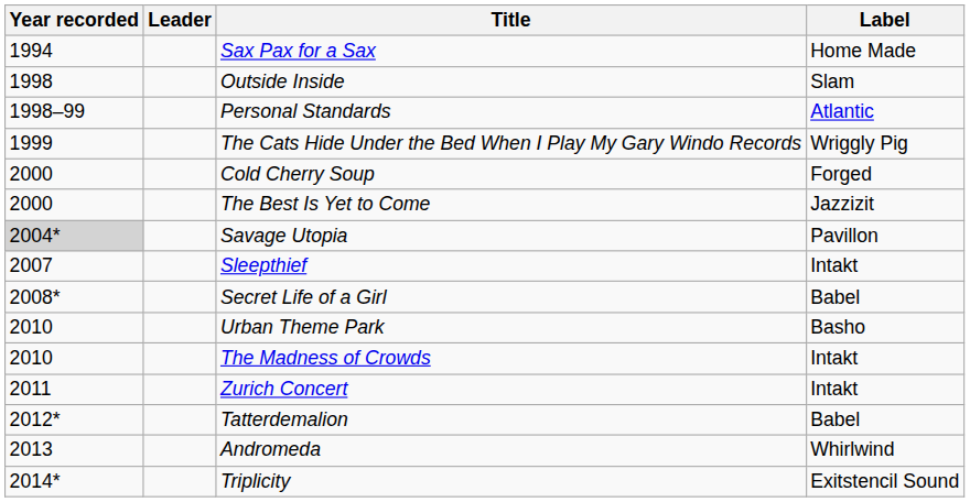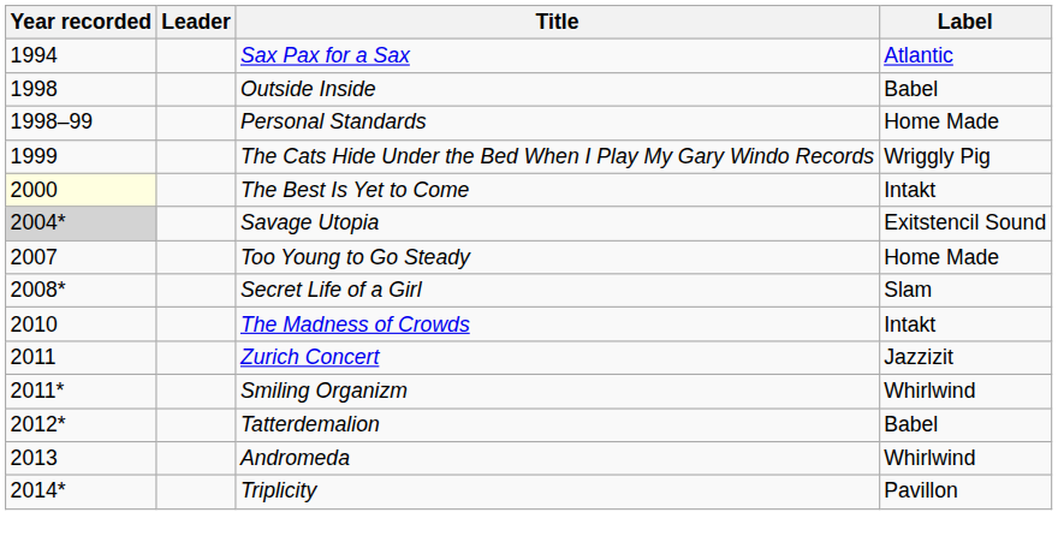Sax Pax for a Sax | Label: Home Made -> Atlantic
Outside Inside | Label: Slam -> Babel
Personal Standards | Label: Atlantic -> Home Made
- row: 2000 | Cold Cherry Soup | Forged
The Best Is Yet to Come | Year recorded: no background -> lightyellow background
The Best Is Yet to Come | Label: Jazzizit -> Intakt
Savage Utopia | Label: Pavillon -> Exitstencil Sound
+ row: 2007 | Too Young to Go Steady | Home Made
- row: 2007 | Sleepthief | Intakt
Secret Life of a Girl | Label: Babel -> Slam
- row: 2010 | Urban Theme Park | Basho
Zurich Concert | Label: Intakt -> Jazzizit
+ row: 2011* | Smiling Organizm | Whirlwind
Triplicity | Label: Exitstencil Sound -> Pavillon
